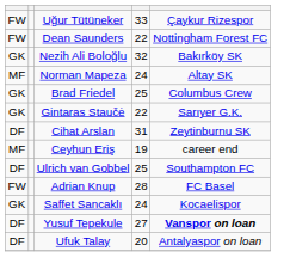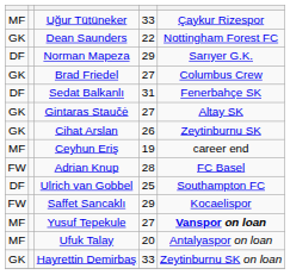Uğur Tütüneker | column 1: FW -> MF
Dean Saunders | column 1: FW -> GK
- row: GK | Nezih Ali Boloğlu | 32 | Bakırköy SK
Norman Mapeza | column 1: MF -> DF
Norman Mapeza | column 4: 24 -> 29
Norman Mapeza | column 5: Altay SK -> Sarıyer G.K.
Brad Friedel | column 4: 25 -> 27
+ row: DF | Sedat Balkanlı | 31 | Fenerbahçe SK
Gintaras Staučė | column 4: 22 -> 27
Gintaras Staučė | column 5: Sarıyer G.K. -> Altay SK
Cihat Arslan | column 1: DF -> GK
Cihat Arslan | column 4: 31 -> 26
rows swapped: Adrian Knup <-> Ulrich van Gobbel
Saffet Sancaklı | column 1: GK -> FW
Saffet Sancaklı | column 4: 24 -> 29
Yusuf Tepekule | column 1: DF -> MF
Ufuk Talay | column 1: DF -> MF
+ row: GK | Hayrettin Demirbaş | 33 | Zeytinburnu SK on loan
